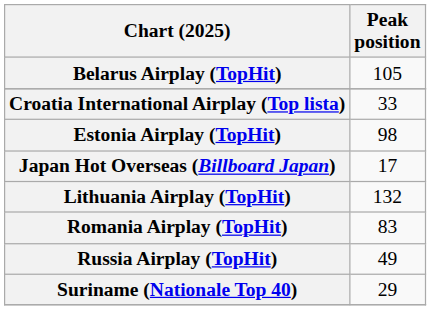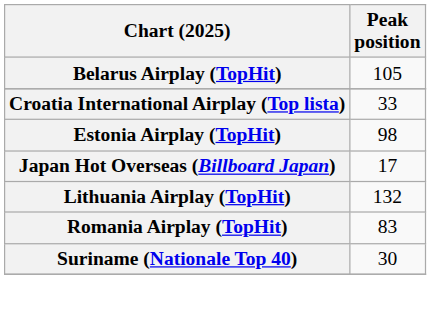- row: Russia Airplay (TopHit) | 49
Suriname (Nationale Top 40) | Peak position: 29 -> 30
